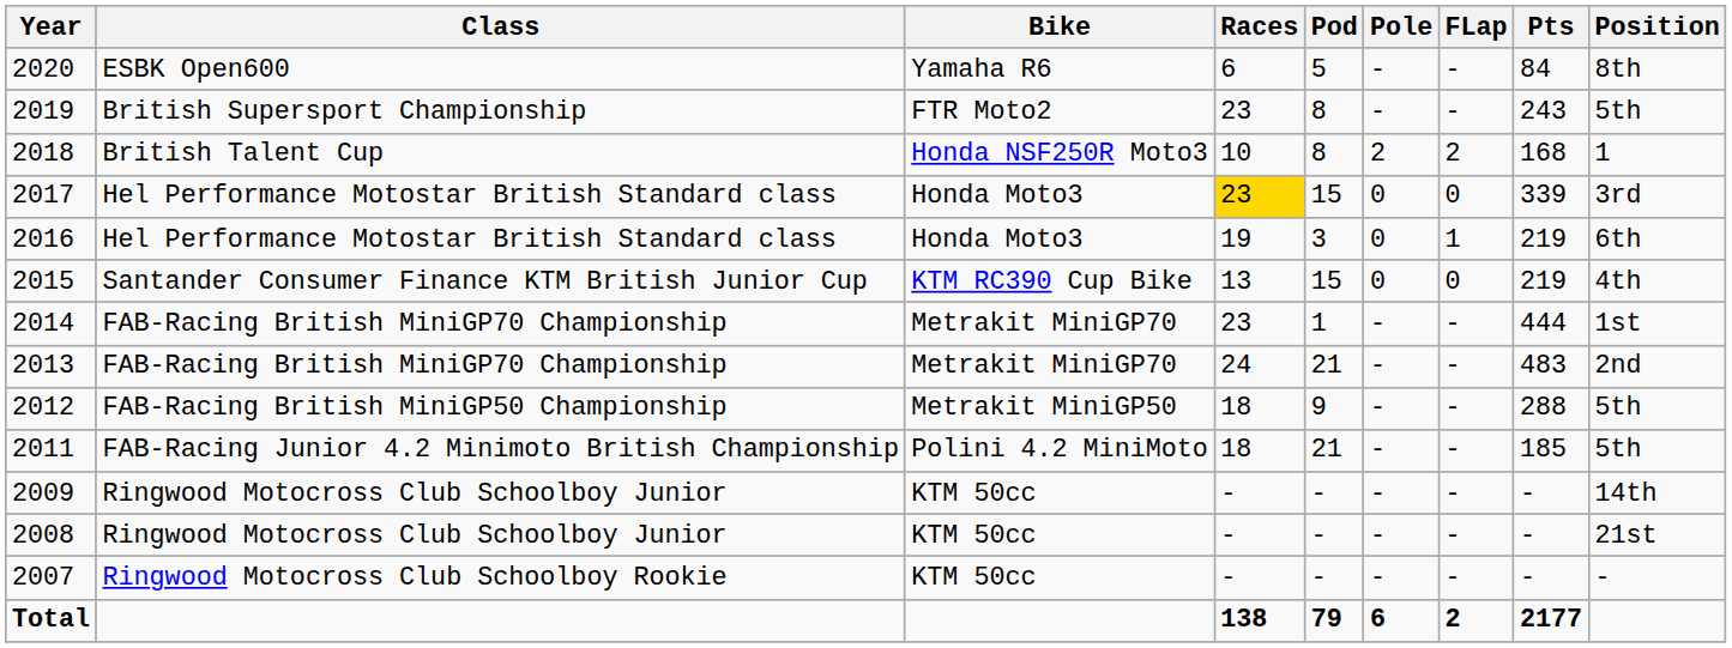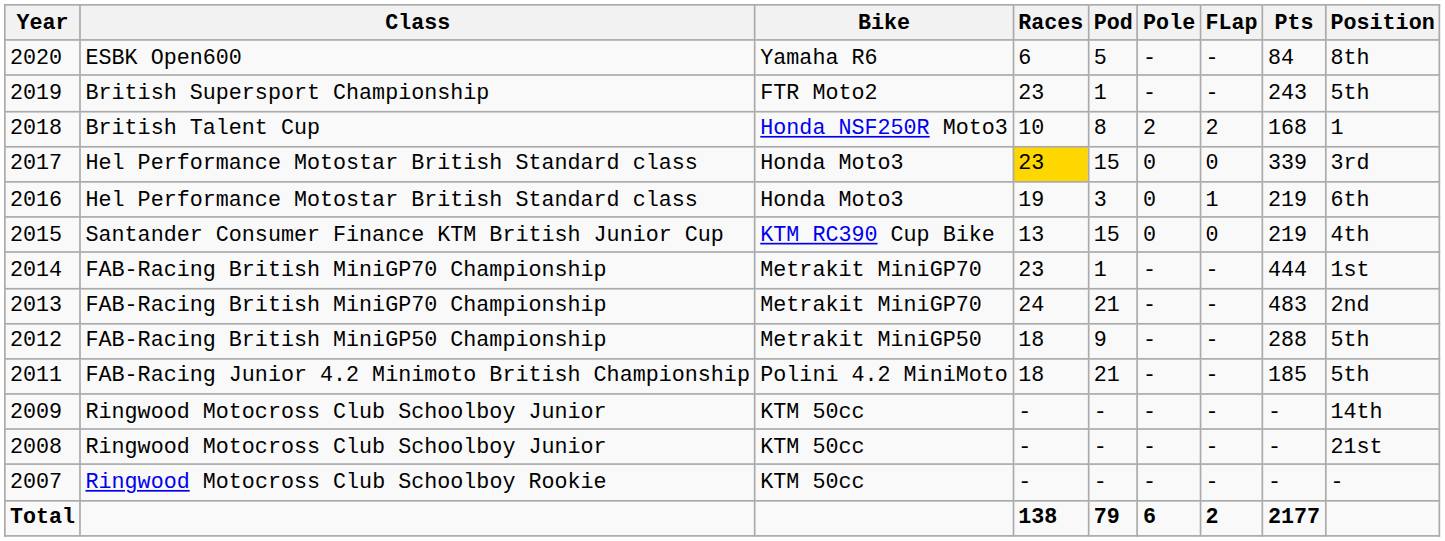2019 | Pod: 8 -> 1
